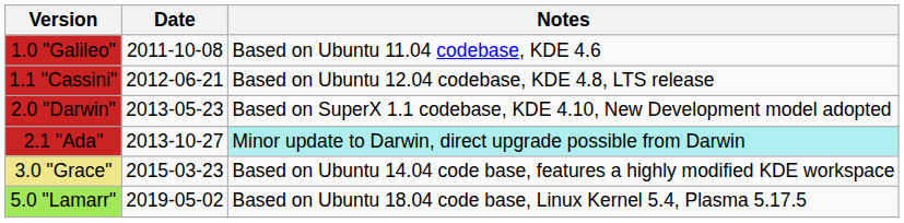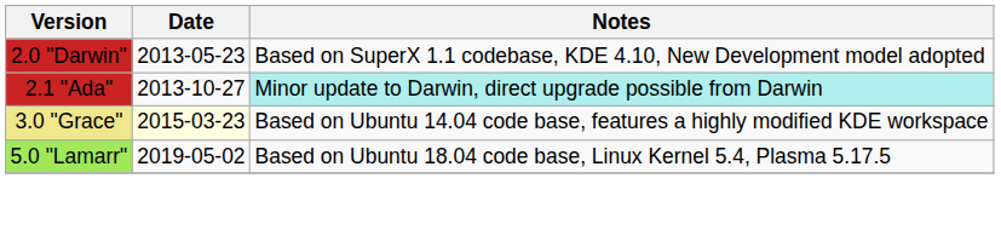- row: 1.0 "Galileo" | 2011-10-08 | Based on Ubuntu 11.04 codebase, KDE 4.6
- row: 1.1 "Cassini" | 2012-06-21 | Based on Ubuntu 12.04 codebase, KDE 4.8, LTS release
3.0 "Grace" | Date: no background -> lightyellow background
